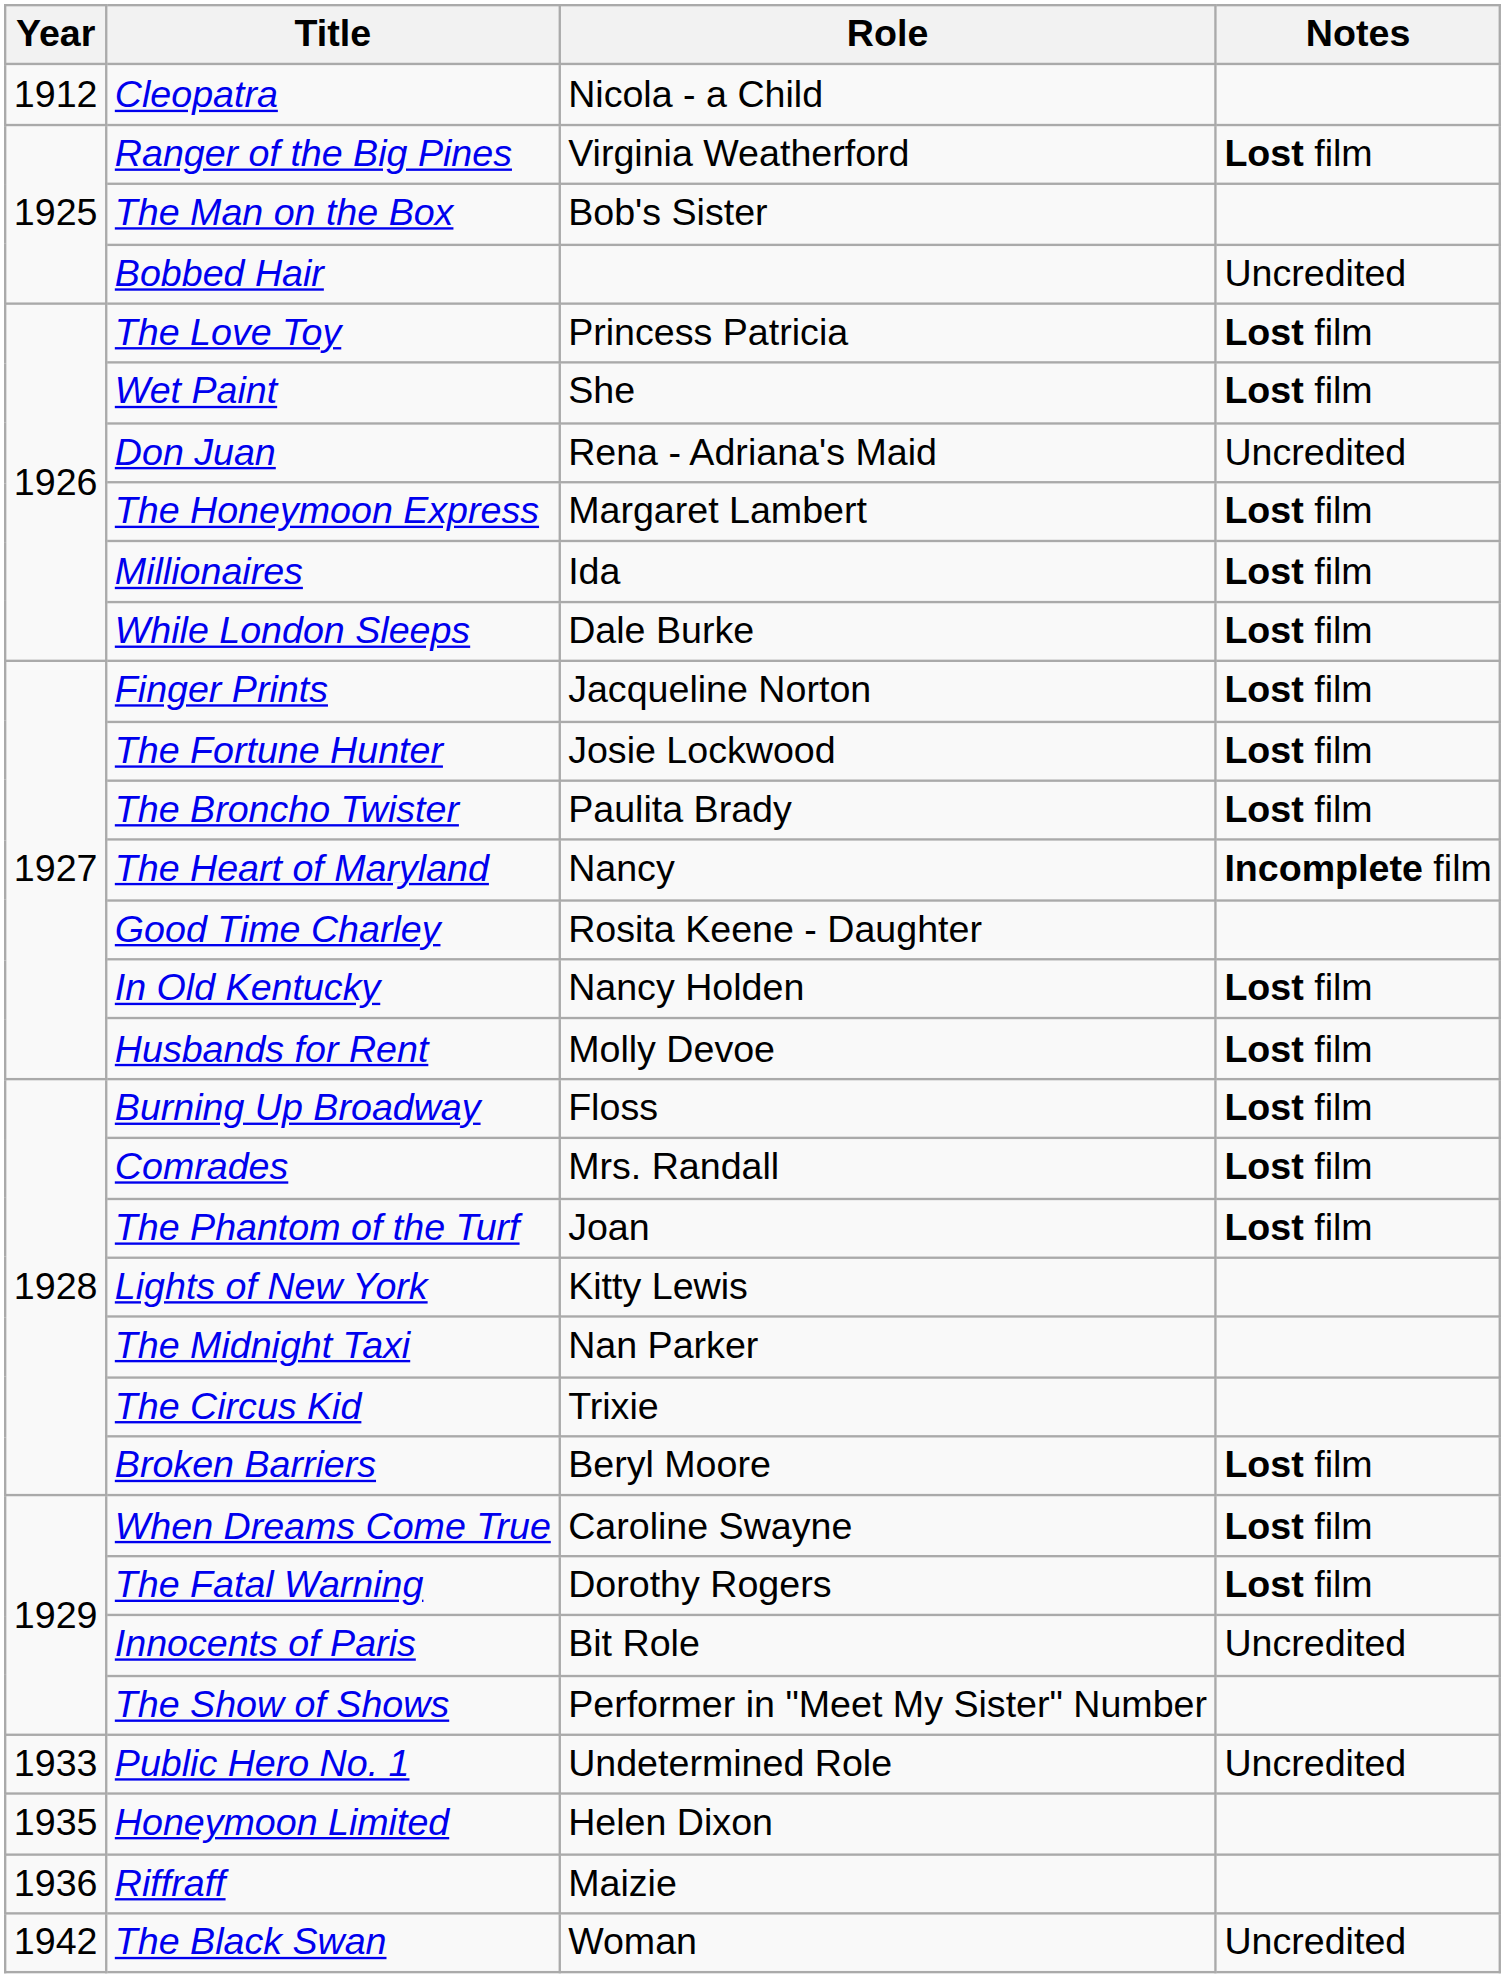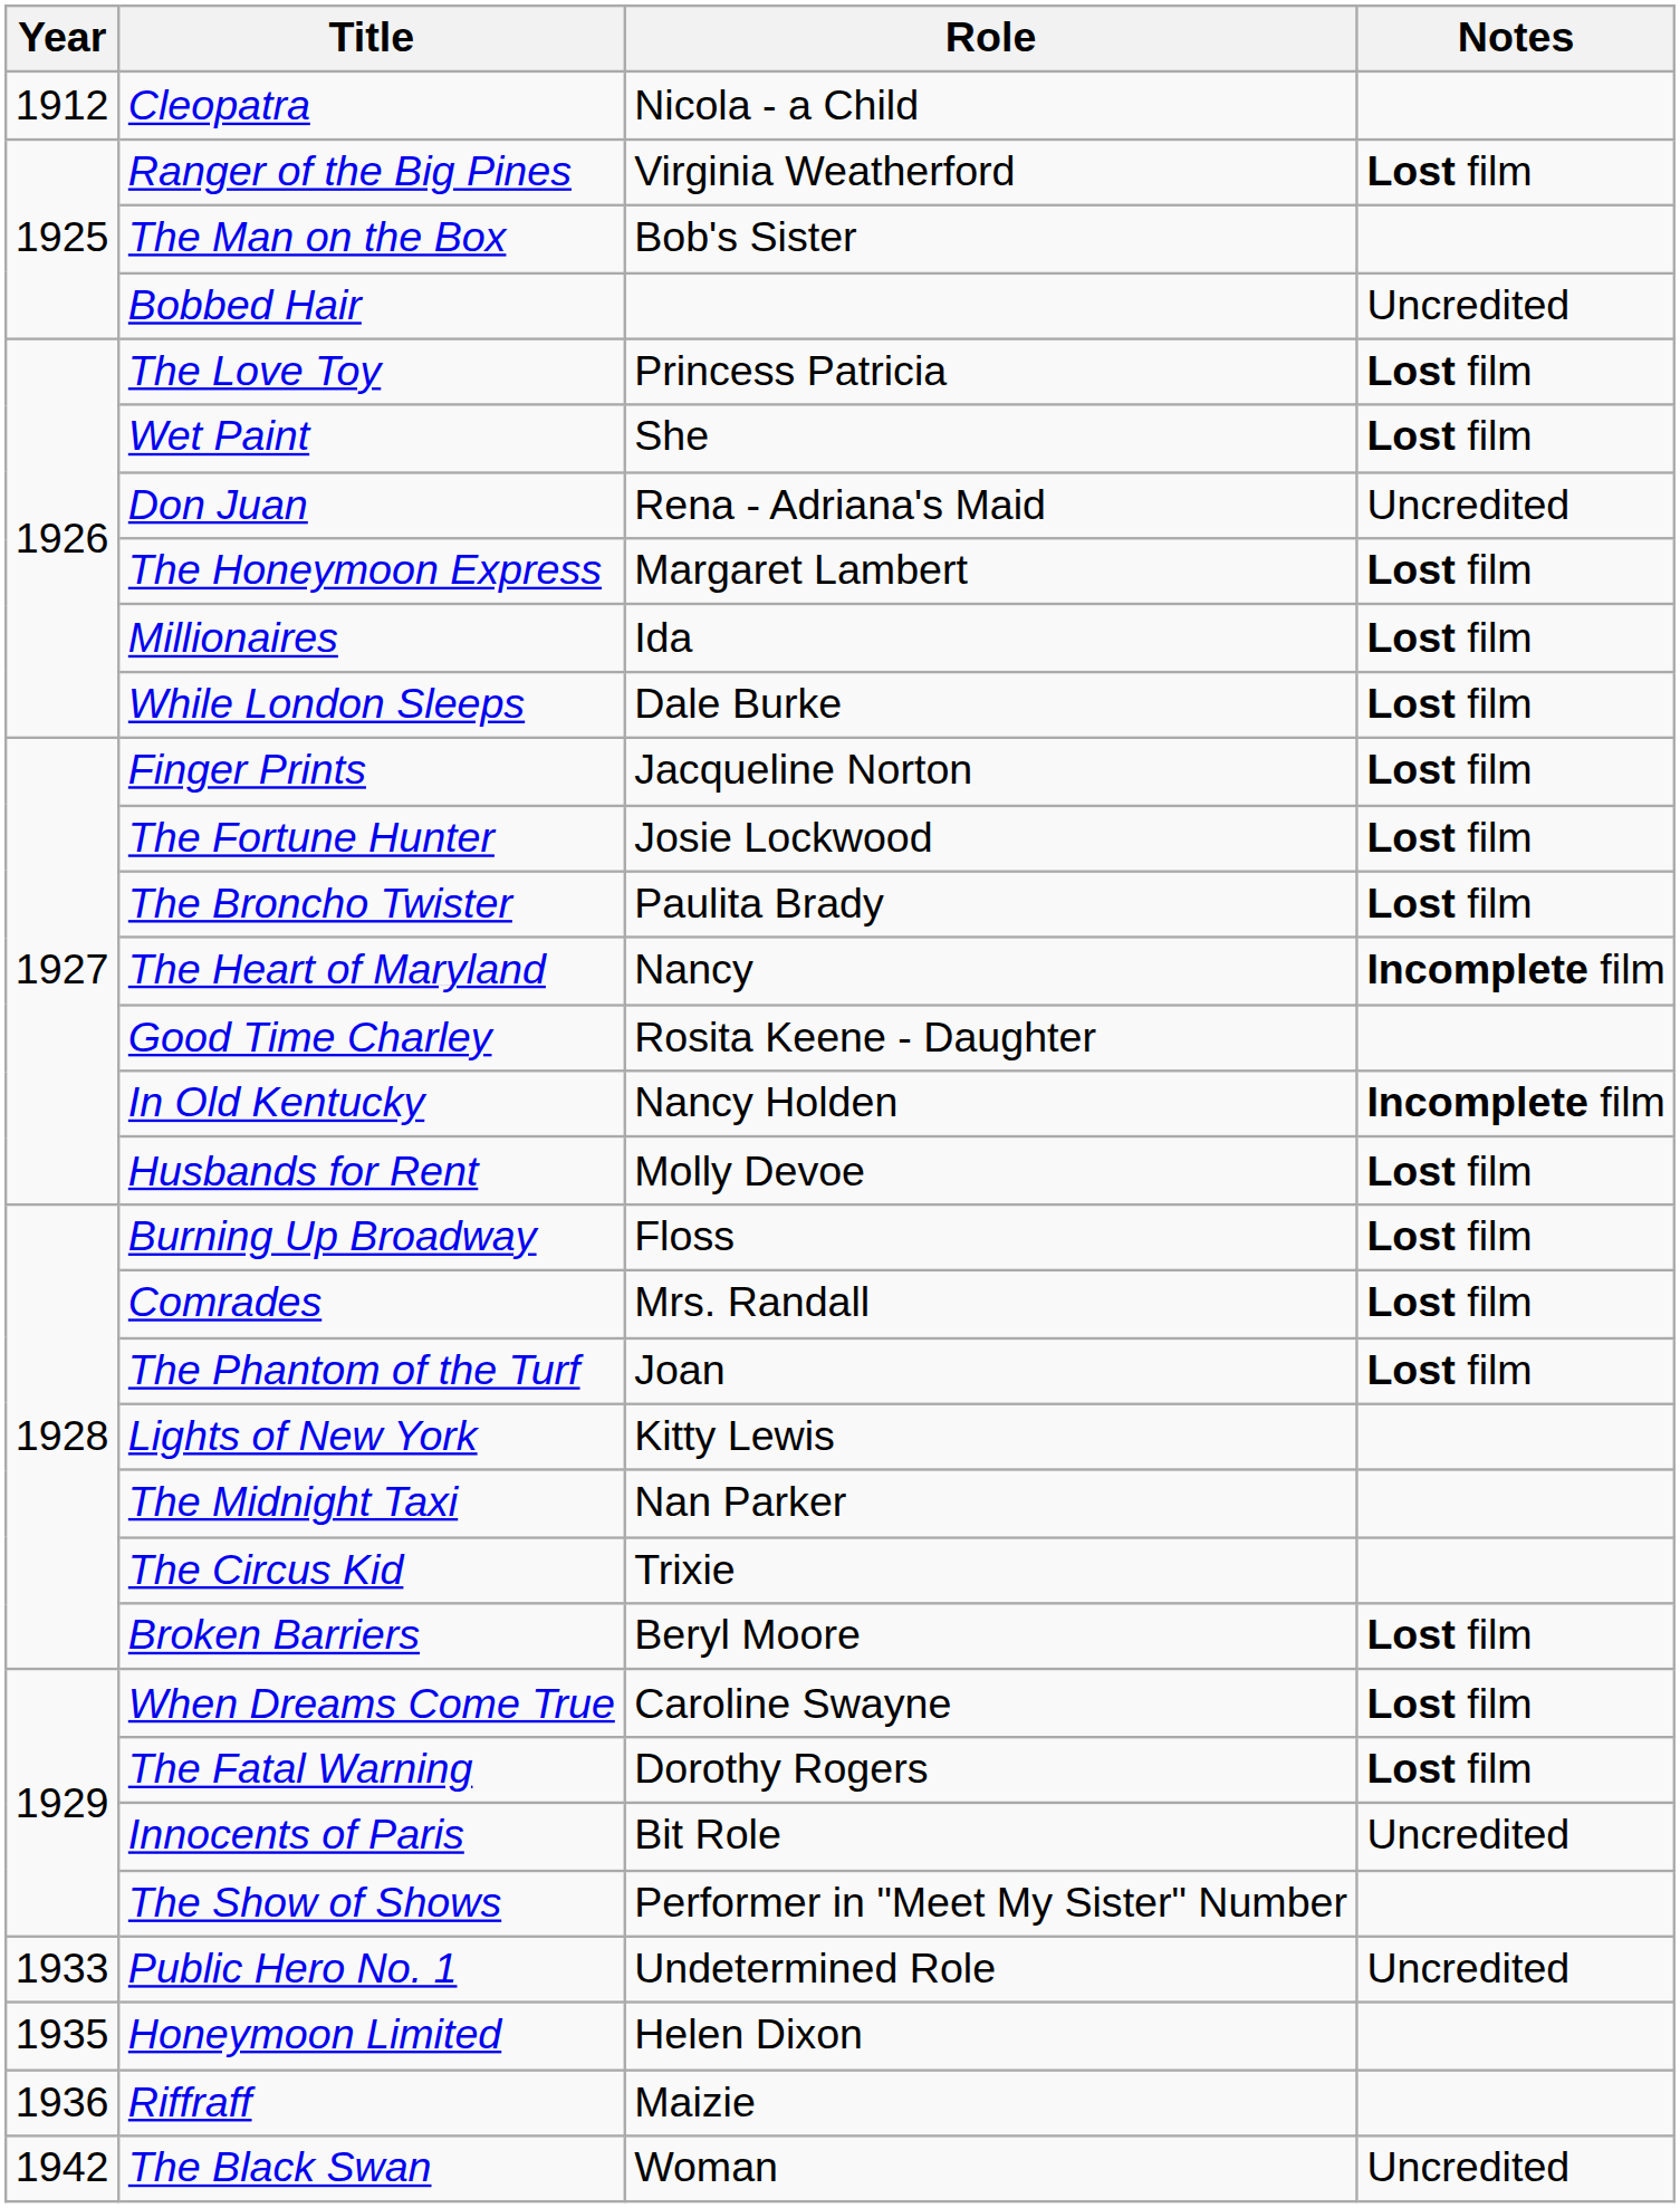In Old Kentucky | Notes: Lost film -> Incomplete film
